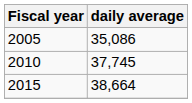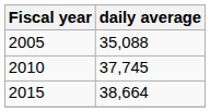2005 | daily average: 35,086 -> 35,088
